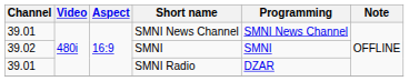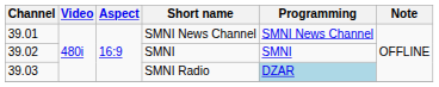SMNI Radio | Channel: 39.01 -> 39.03
SMNI Radio | Programming: no background -> lightblue background
